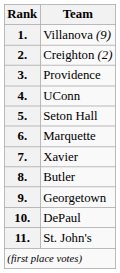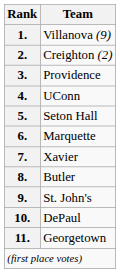9. | Team: Georgetown -> St. John's
11. | Team: St. John's -> Georgetown
